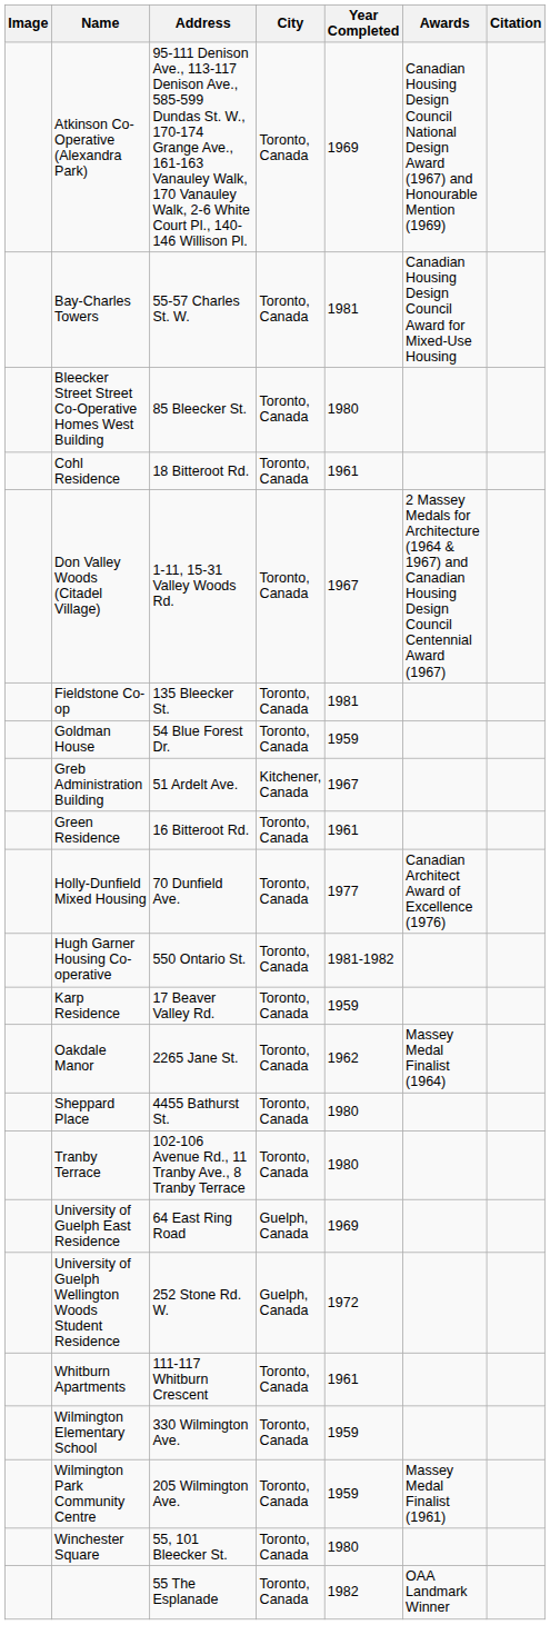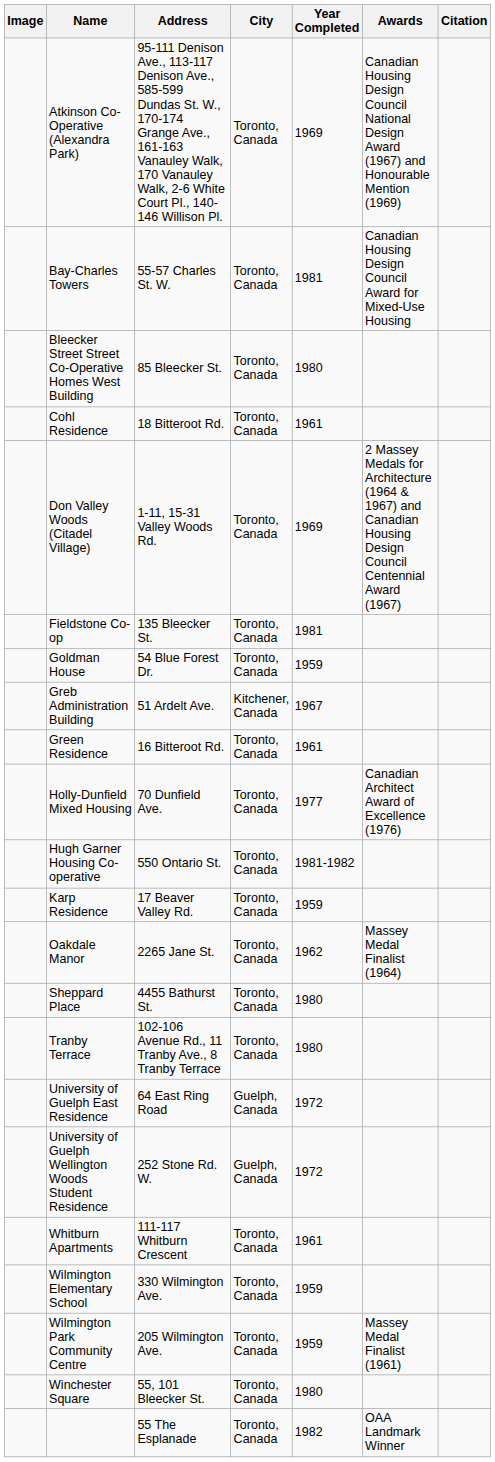Don Valley Woods (Citadel Village) | Year Completed: 1967 -> 1969
University of Guelph East Residence | Year Completed: 1969 -> 1972
